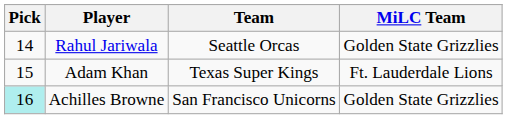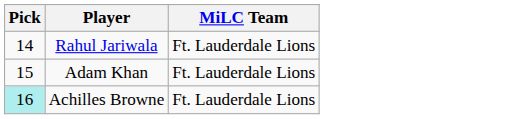- column: Team | Seattle Orcas | Texas Super Kings | San Francisco Unicorns
Rahul Jariwala | MiLC Team: Golden State Grizzlies -> Ft. Lauderdale Lions
Achilles Browne | MiLC Team: Golden State Grizzlies -> Ft. Lauderdale Lions
